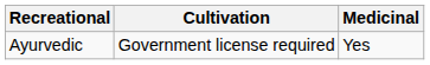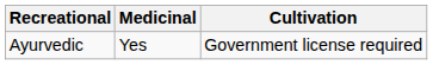columns swapped: Medicinal <-> Cultivation
